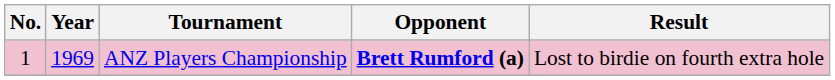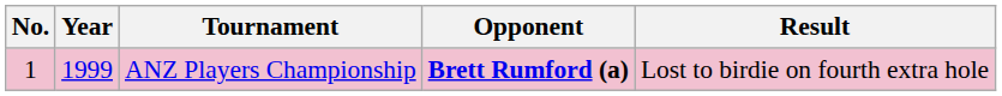ANZ Players Championship | Year: 1969 -> 1999
